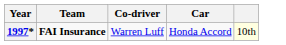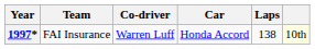+ column: Laps | 138
1997* | Team: bold -> normal
